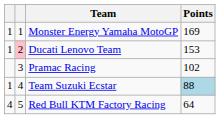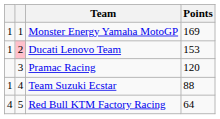Pramac Racing | Points: 102 -> 120
Team Suzuki Ecstar | Points: lightblue background -> no background
